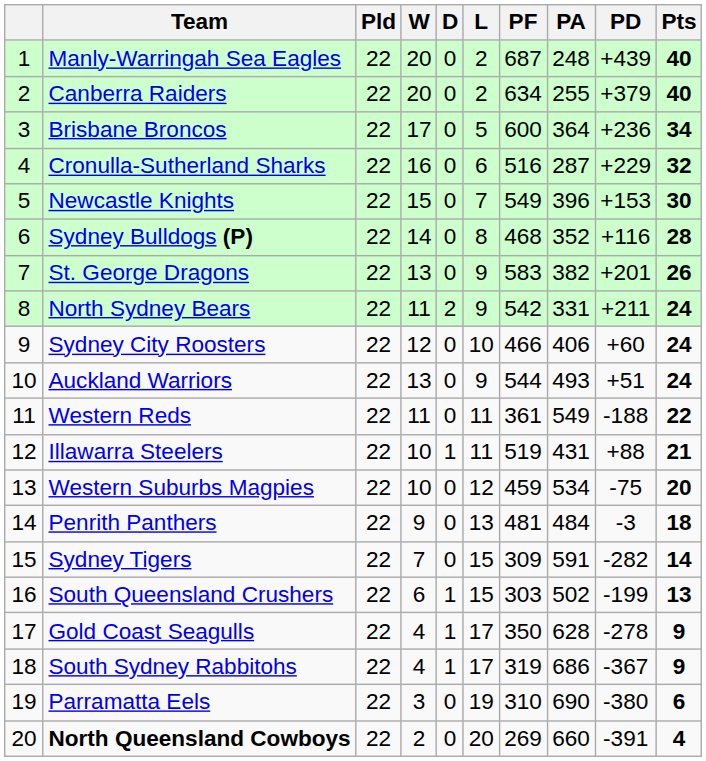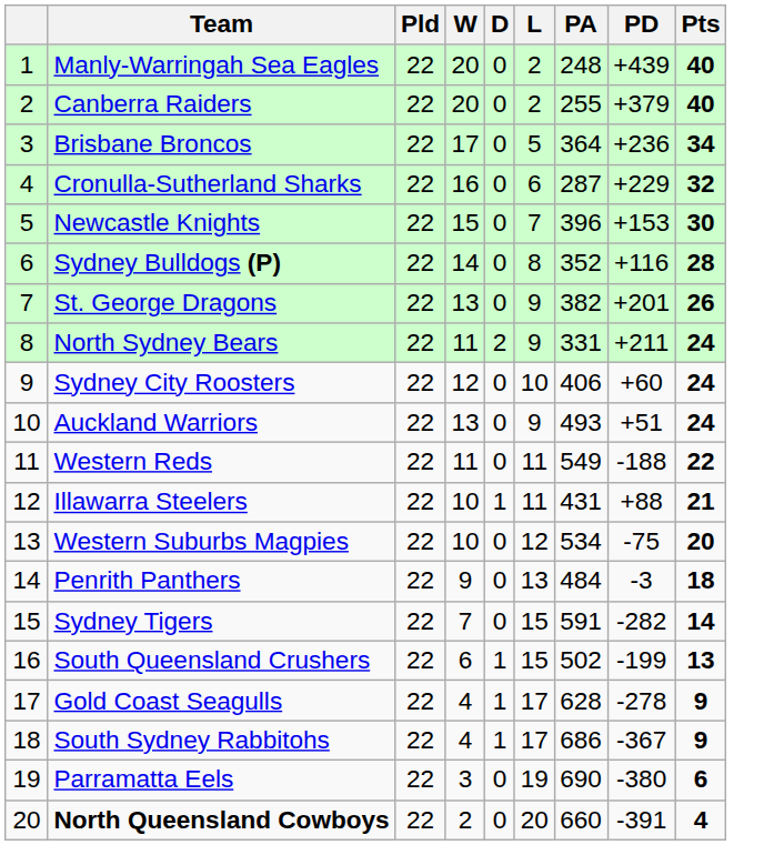- column: PF | 687 | 634 | 600 | 516 | 549 | 468 | 583 | 542 | 466 | 544 | 361 | 519 | 459 | 481 | 309 | 303 | 350 | 319 | 310 | 269
